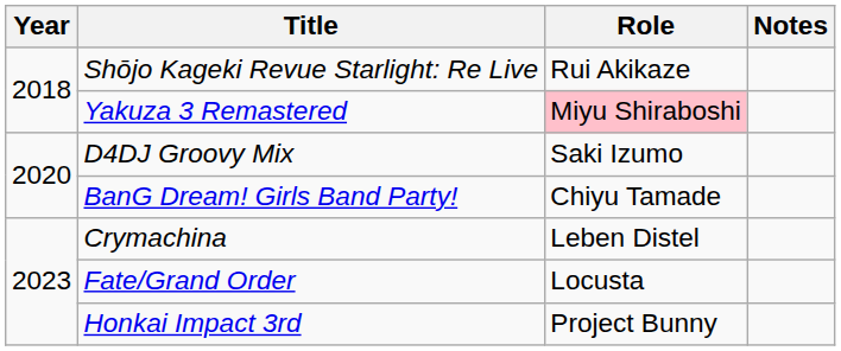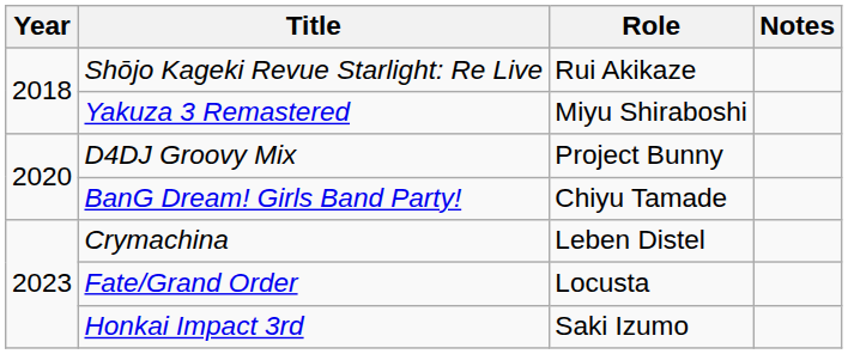Yakuza 3 Remastered | Role: pink background -> no background
D4DJ Groovy Mix | Role: Saki Izumo -> Project Bunny
Honkai Impact 3rd | Role: Project Bunny -> Saki Izumo
